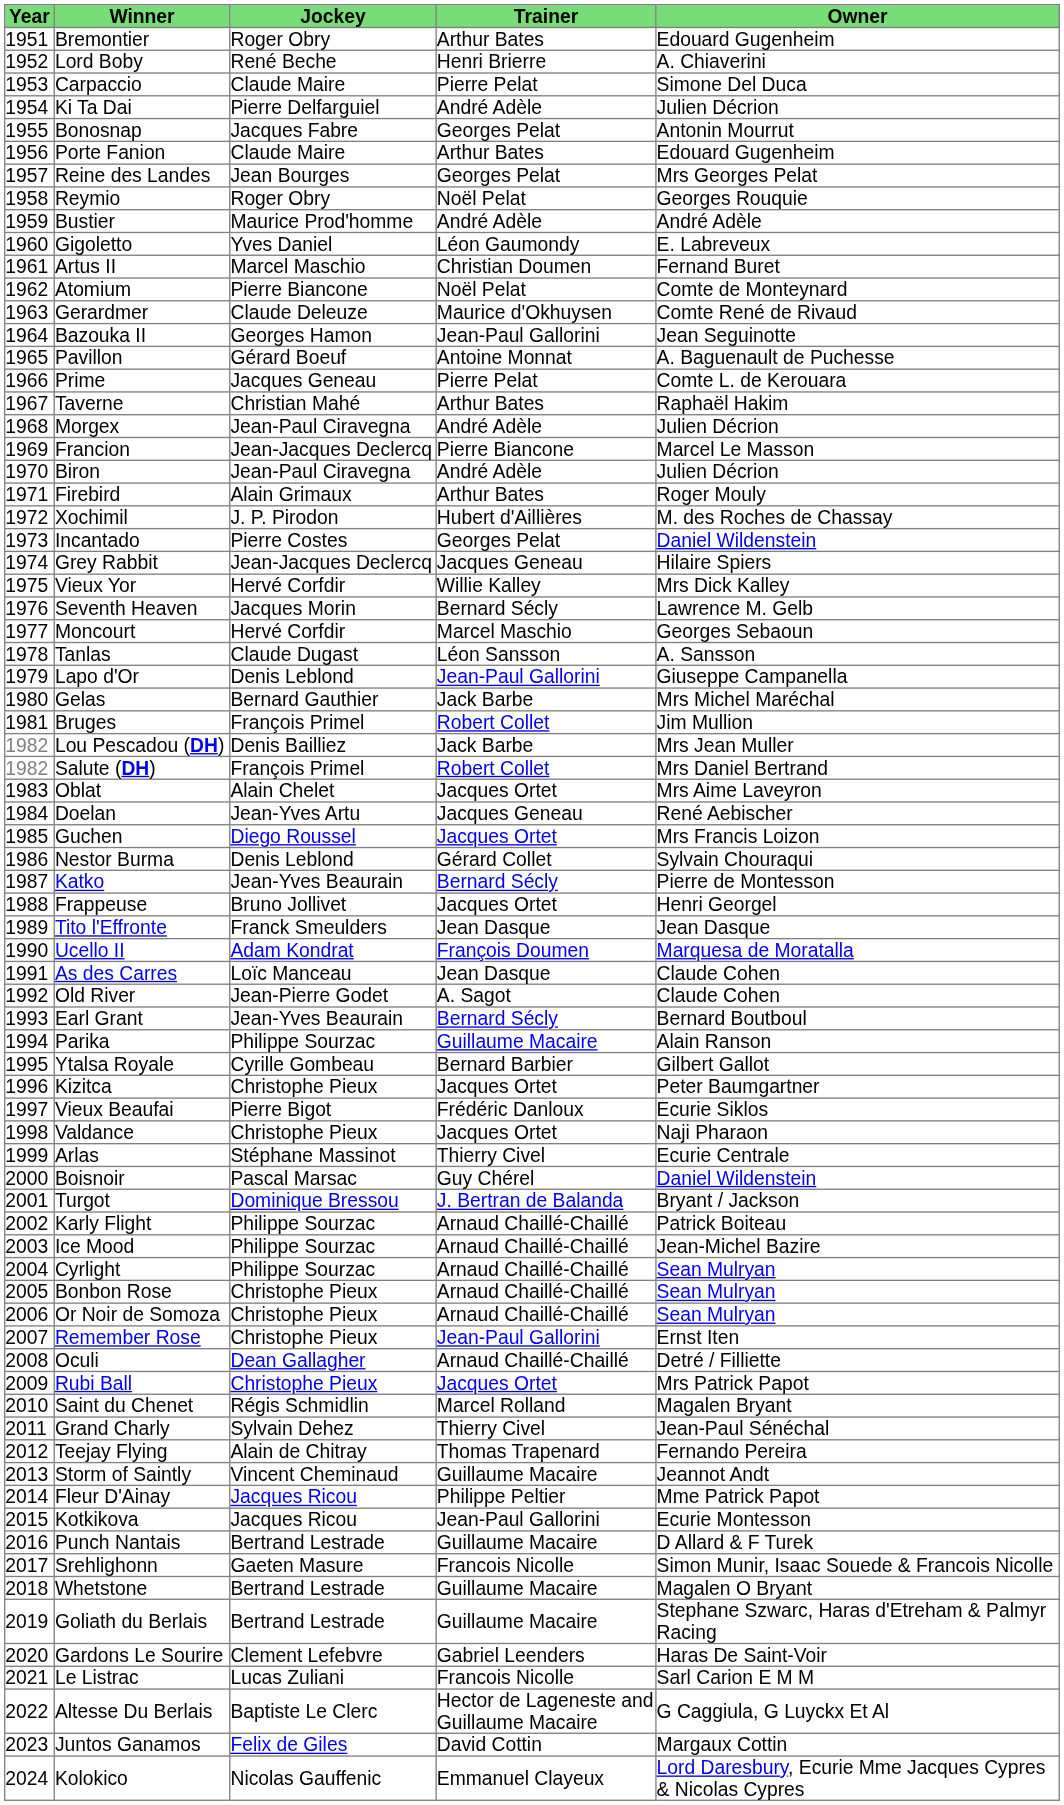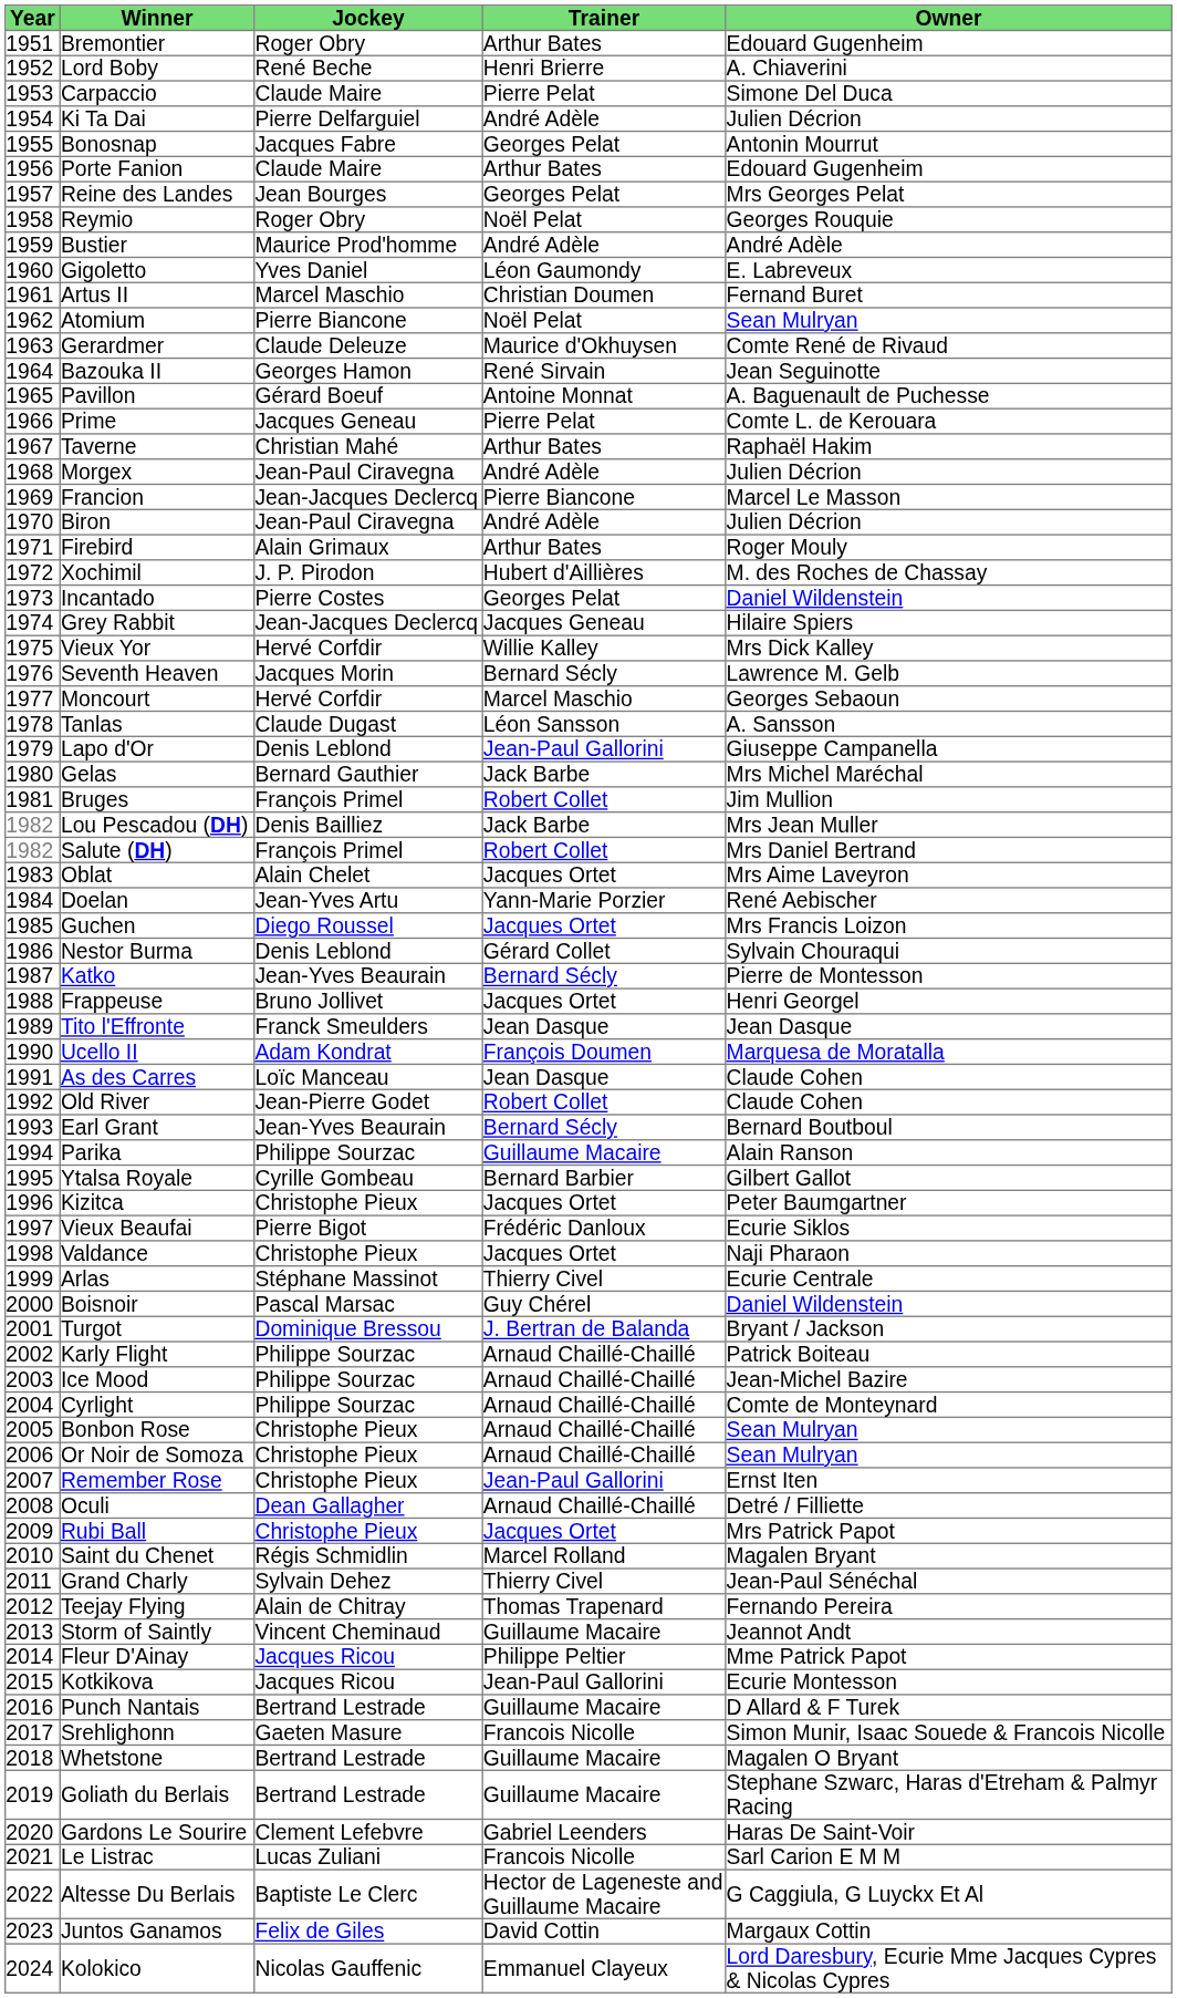Atomium | Owner: Comte de Monteynard -> Sean Mulryan
Bazouka II | Trainer: Jean-Paul Gallorini -> René Sirvain
Doelan | Trainer: Jacques Geneau -> Yann-Marie Porzier
Old River | Trainer: A. Sagot -> Robert Collet
Cyrlight | Owner: Sean Mulryan -> Comte de Monteynard
